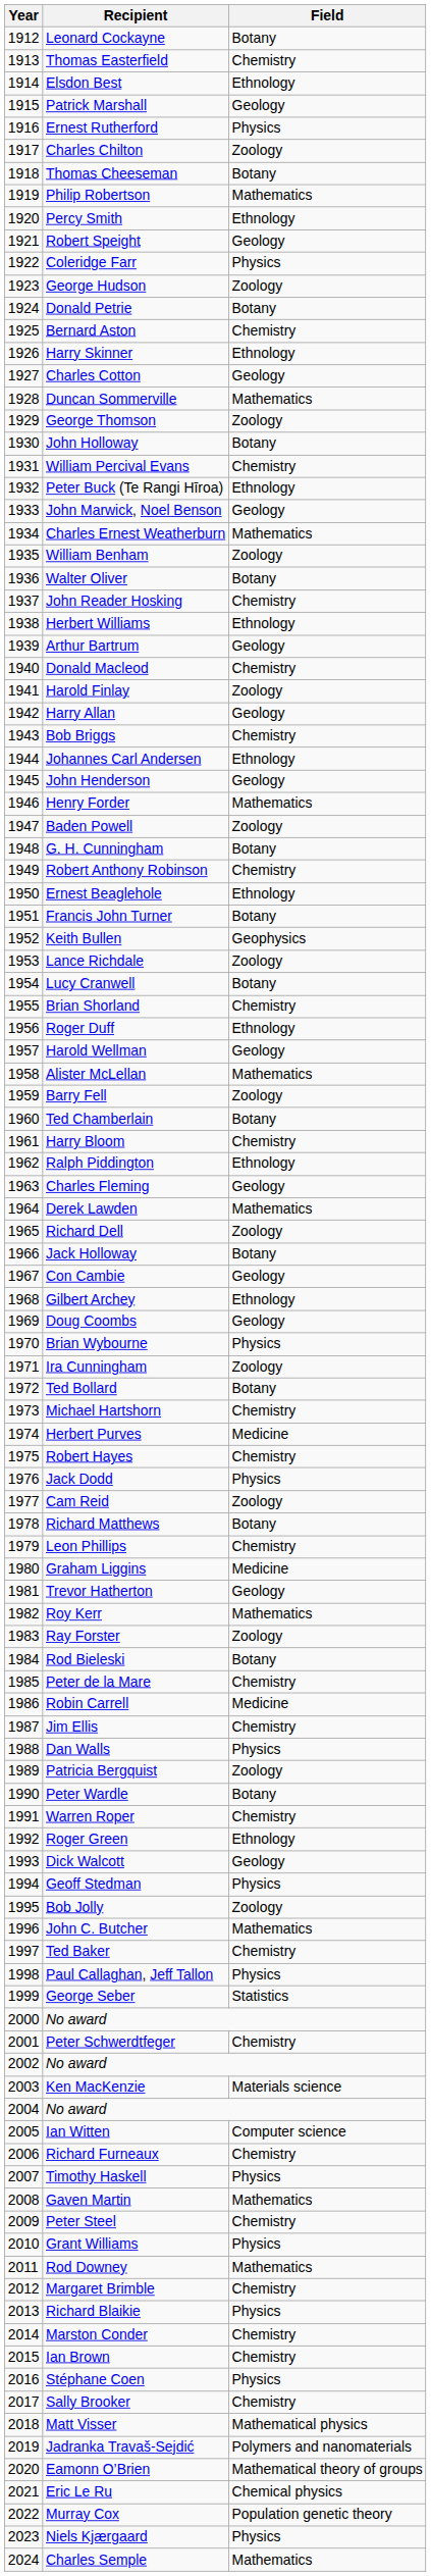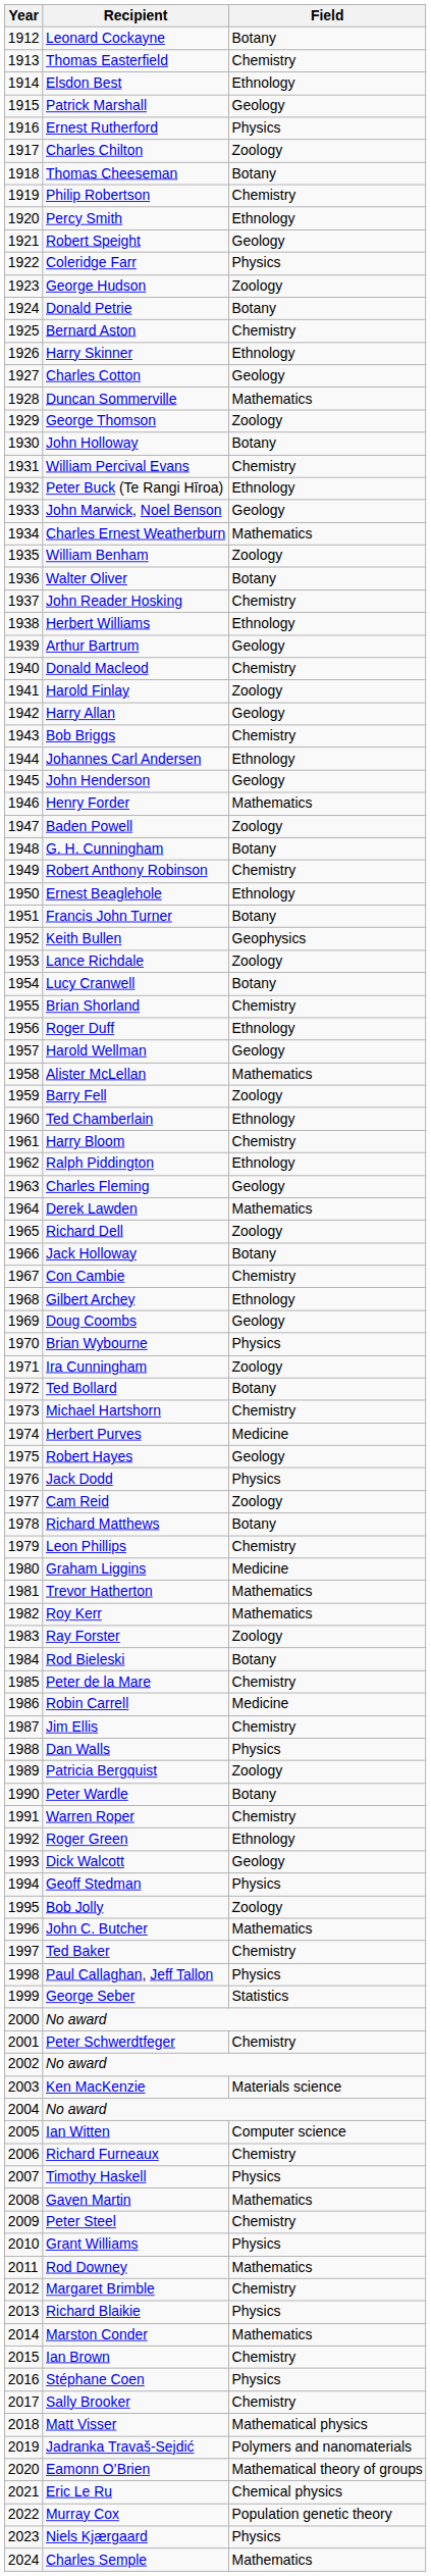Philip Robertson | Field: Mathematics -> Chemistry
Ted Chamberlain | Field: Botany -> Ethnology
Con Cambie | Field: Geology -> Chemistry
Robert Hayes | Field: Chemistry -> Geology
Trevor Hatherton | Field: Geology -> Mathematics
Marston Conder | Field: Chemistry -> Mathematics
